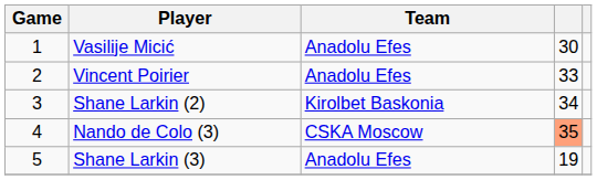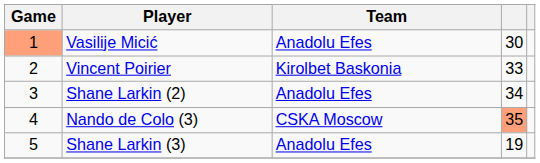Vasilije Micić | Game: no background -> lightsalmon background
Vincent Poirier | Team: Anadolu Efes -> Kirolbet Baskonia
Shane Larkin (2) | Team: Kirolbet Baskonia -> Anadolu Efes
